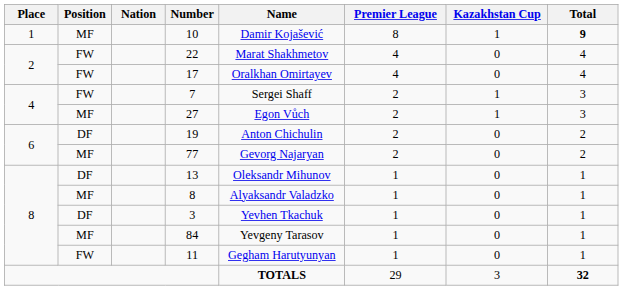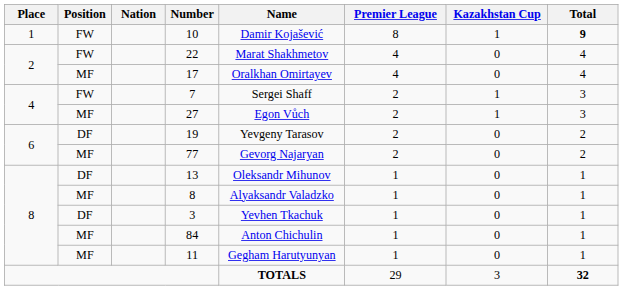10 | Position: MF -> FW
17 | Position: FW -> MF
19 | Name: Anton Chichulin -> Yevgeny Tarasov
84 | Name: Yevgeny Tarasov -> Anton Chichulin
11 | Position: FW -> MF
